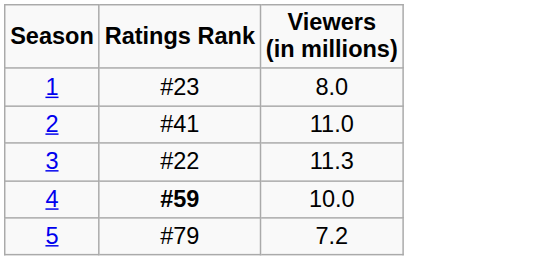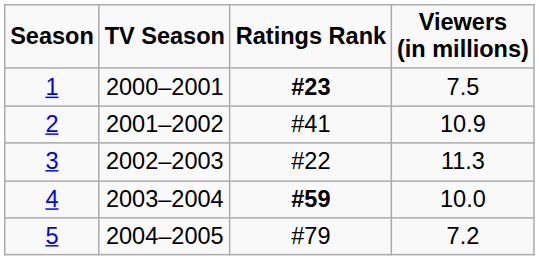+ column: TV Season | 2000–2001 | 2001–2002 | 2002–2003 | 2003–2004 | 2004–2005
1 | Ratings Rank: normal -> bold
1 | Viewers (in millions): 8.0 -> 7.5
2 | Viewers (in millions): 11.0 -> 10.9
